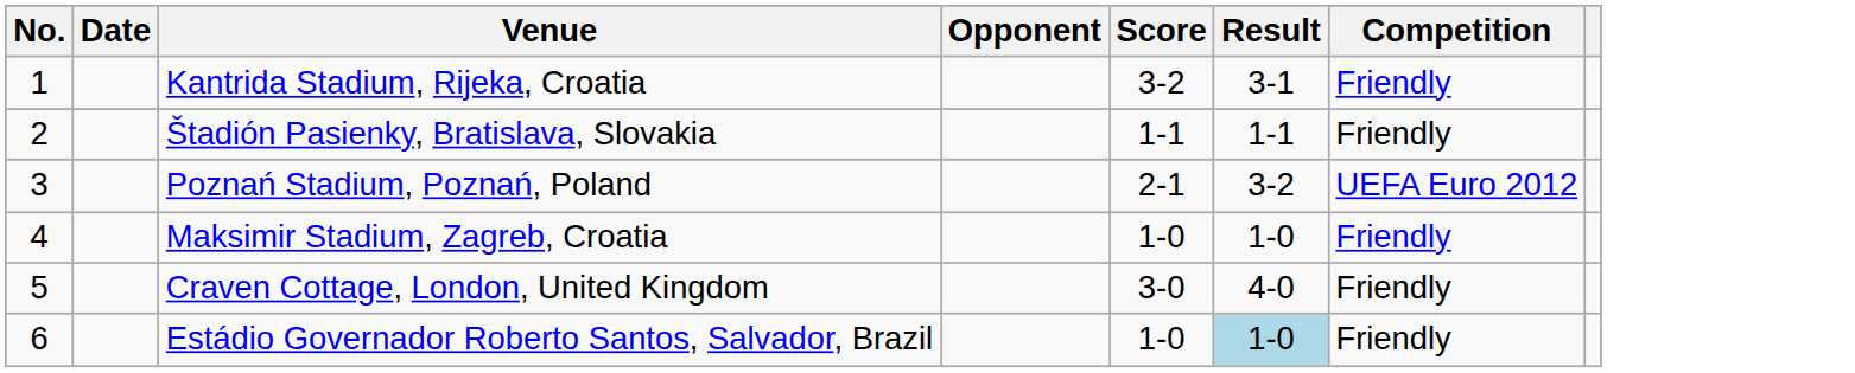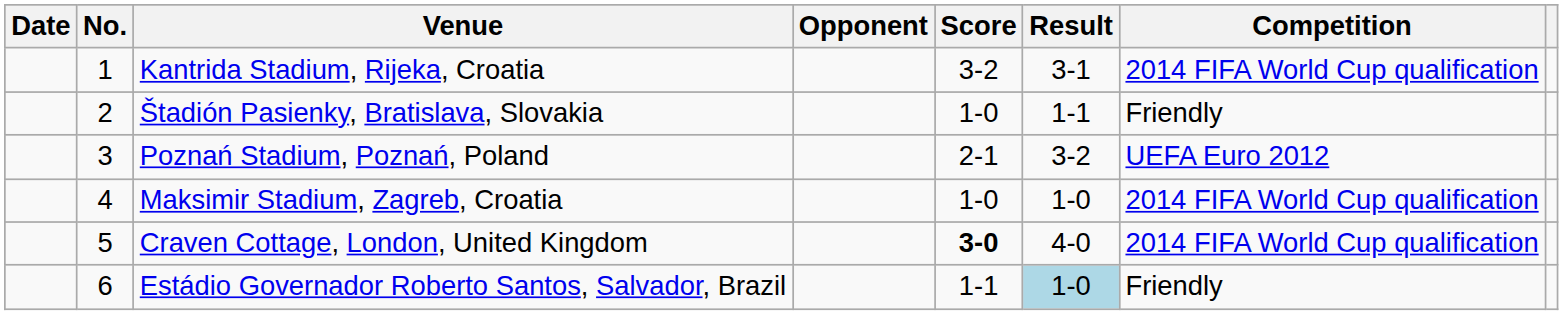columns swapped: No. <-> Date
Kantrida Stadium, Rijeka, Croatia | Competition: Friendly -> 2014 FIFA World Cup qualification
Štadión Pasienky, Bratislava, Slovakia | Score: 1-1 -> 1-0
Maksimir Stadium, Zagreb, Croatia | Competition: Friendly -> 2014 FIFA World Cup qualification
Craven Cottage, London, United Kingdom | Score: normal -> bold
Craven Cottage, London, United Kingdom | Competition: Friendly -> 2014 FIFA World Cup qualification
Estádio Governador Roberto Santos, Salvador, Brazil | Score: 1-0 -> 1-1
